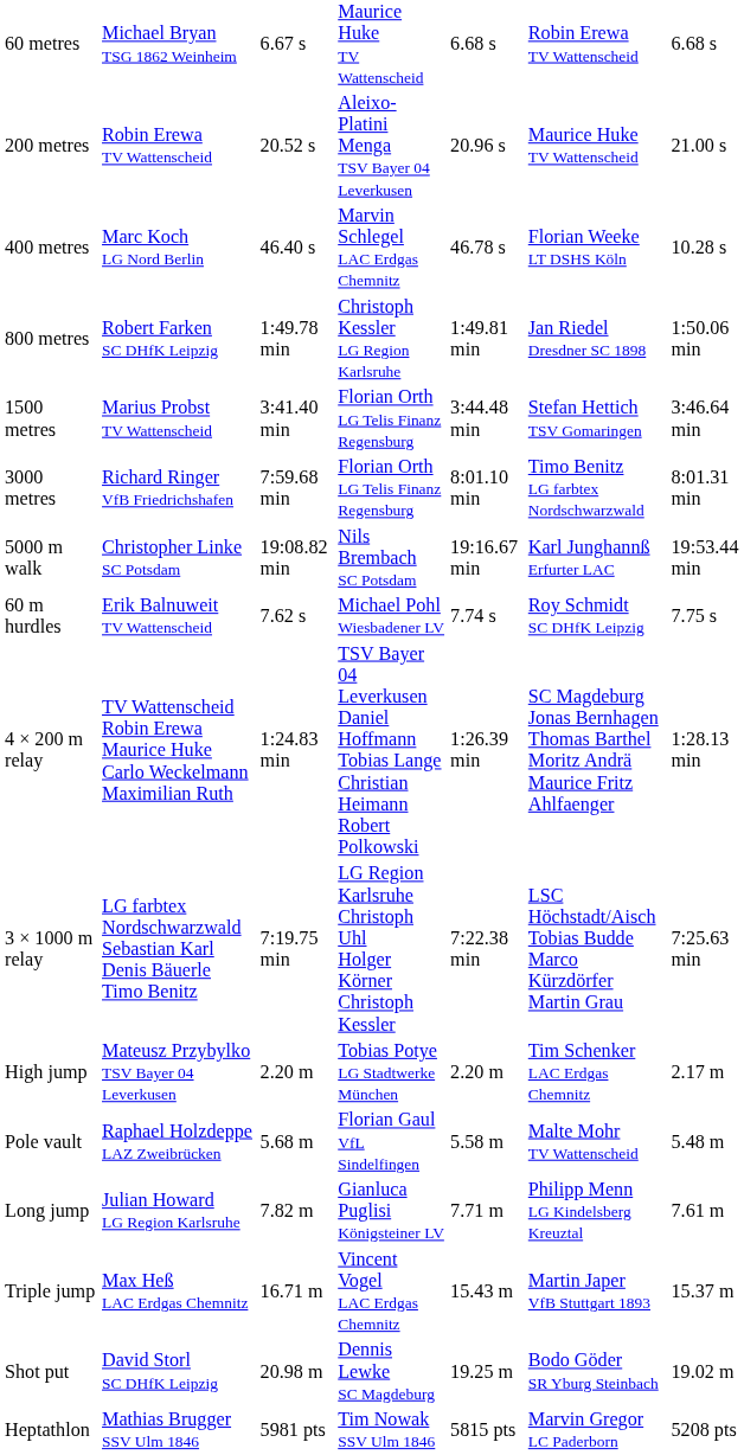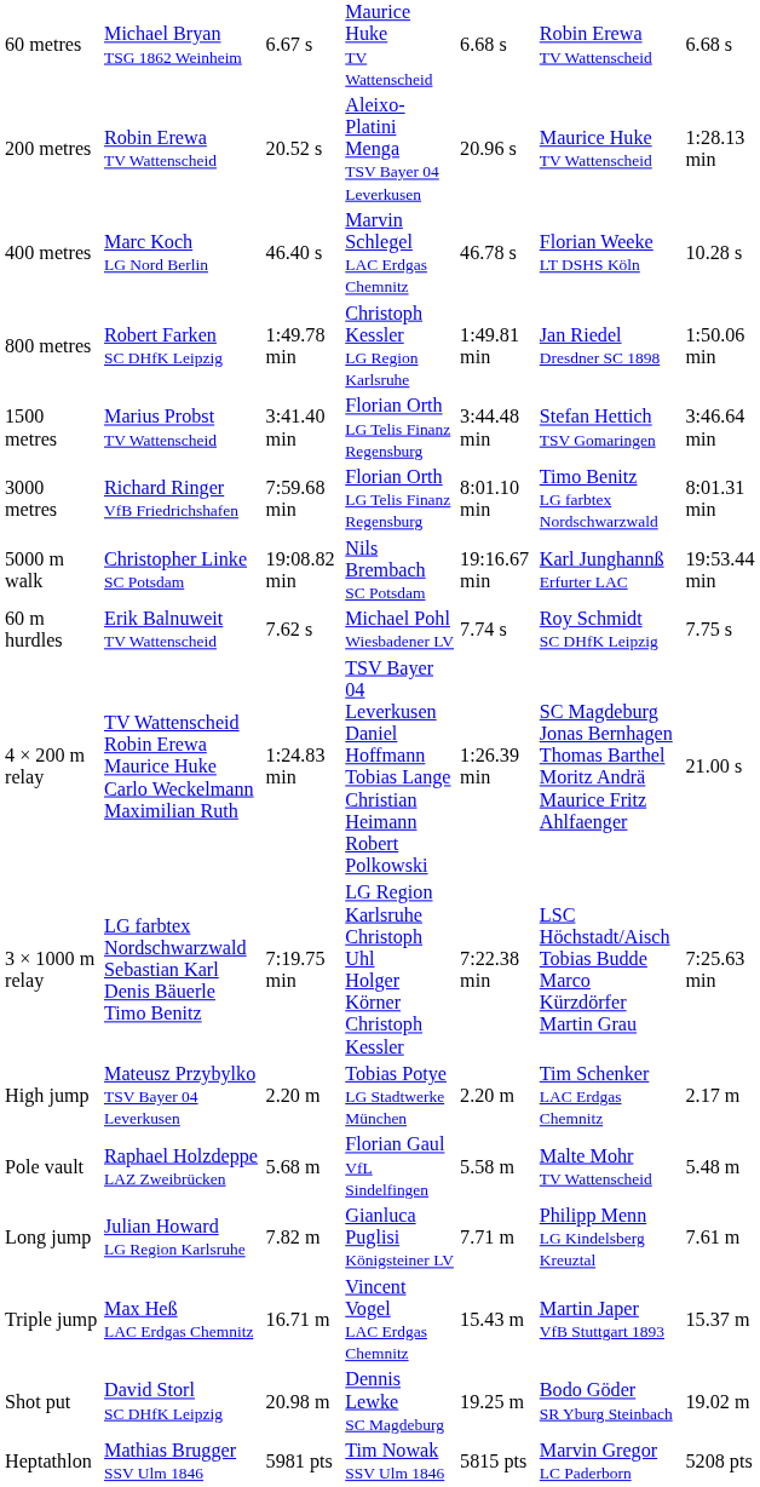200 metres | column 7: 21.00 s -> 1:28.13 min
4 × 200 m relay | column 7: 1:28.13 min -> 21.00 s
